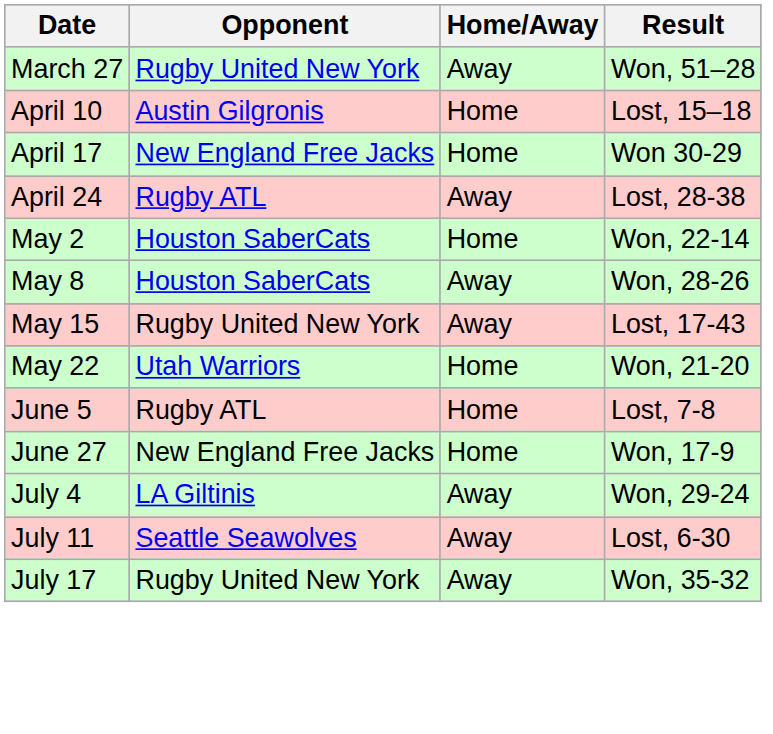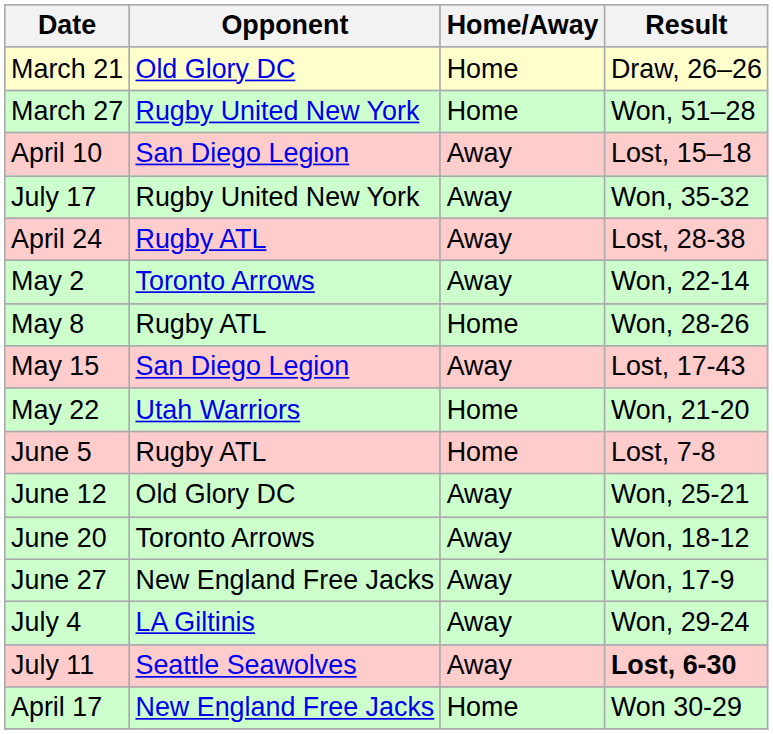+ row: March 21 | Old Glory DC | Home | Draw, 26–26
March 27 | Home/Away: Away -> Home
April 10 | Opponent: Austin Gilgronis -> San Diego Legion
April 10 | Home/Away: Home -> Away
rows swapped: April 17 <-> July 17
May 2 | Opponent: Houston SaberCats -> Toronto Arrows
May 2 | Home/Away: Home -> Away
May 8 | Opponent: Houston SaberCats -> Rugby ATL
May 8 | Home/Away: Away -> Home
May 15 | Opponent: Rugby United New York -> San Diego Legion
+ row: June 12 | Old Glory DC | Away | Won, 25-21
+ row: June 20 | Toronto Arrows | Away | Won, 18-12
June 27 | Home/Away: Home -> Away
July 11 | Result: normal -> bold
